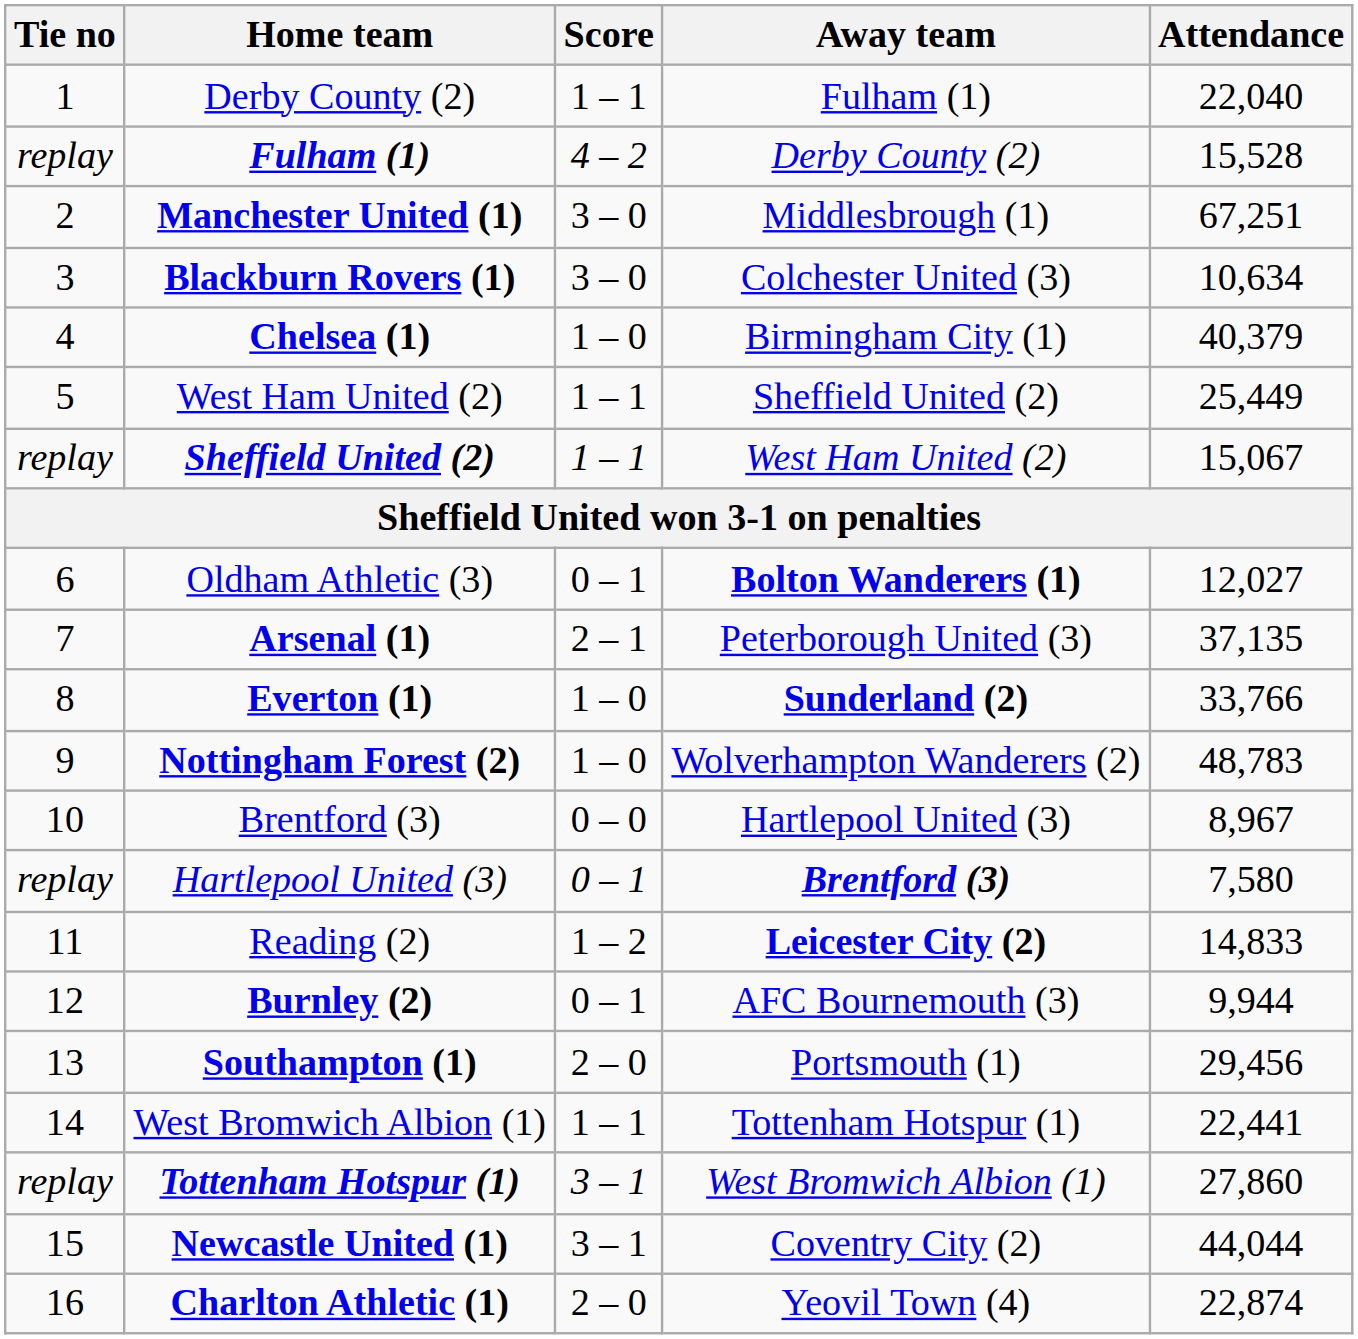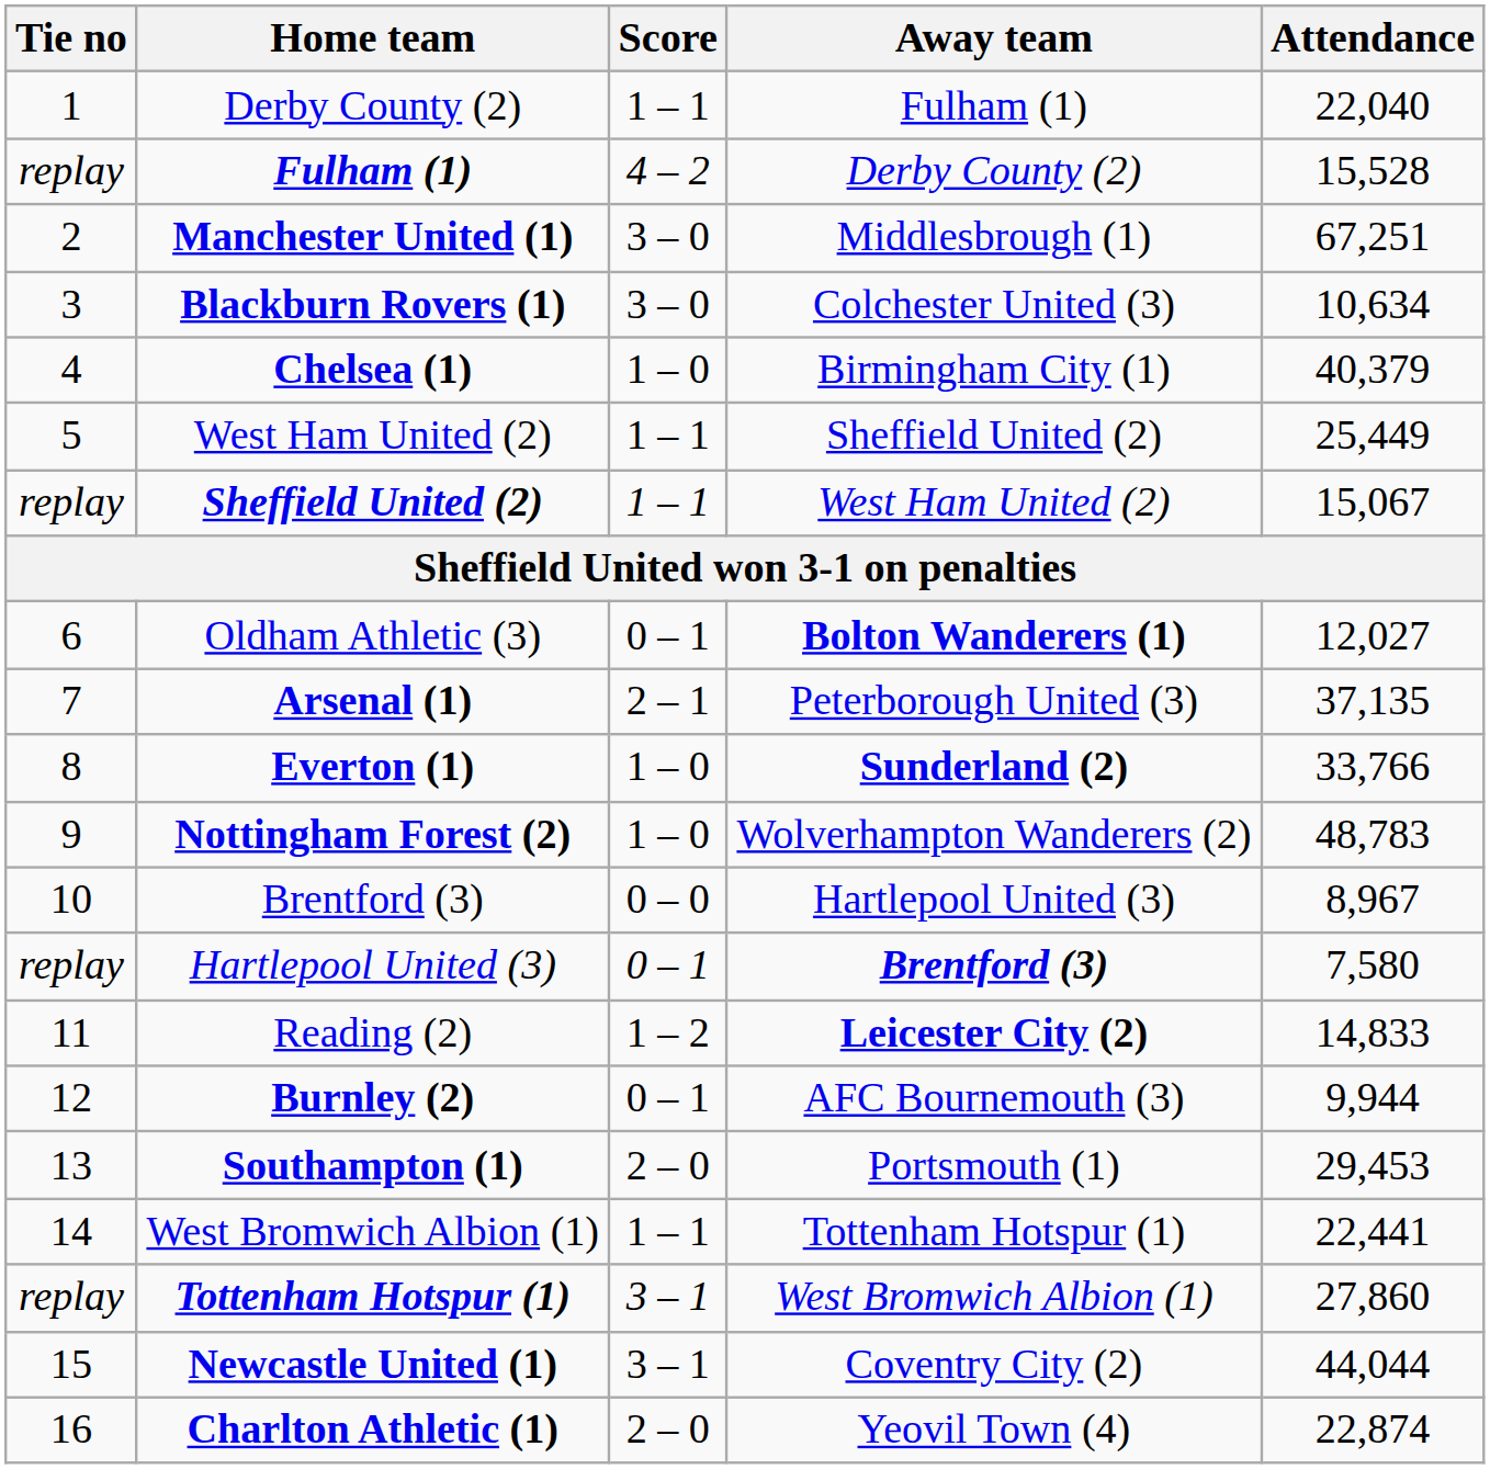Southampton (1) | Attendance: 29,456 -> 29,453
